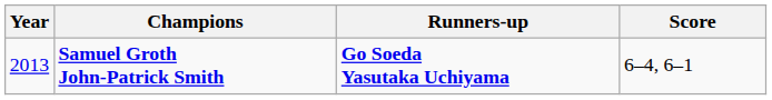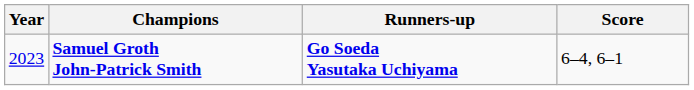Samuel Groth John-Patrick Smith | Year: 2013 -> 2023
